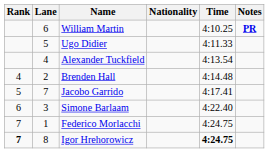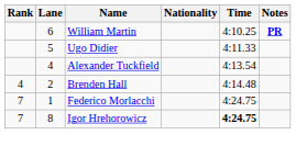- row: 5 | 7 | Jacobo Garrido | 4:17.41
- row: 6 | 3 | Simone Barlaam | 4:22.40
Igor Hrehorowicz | Rank: bold -> normal
